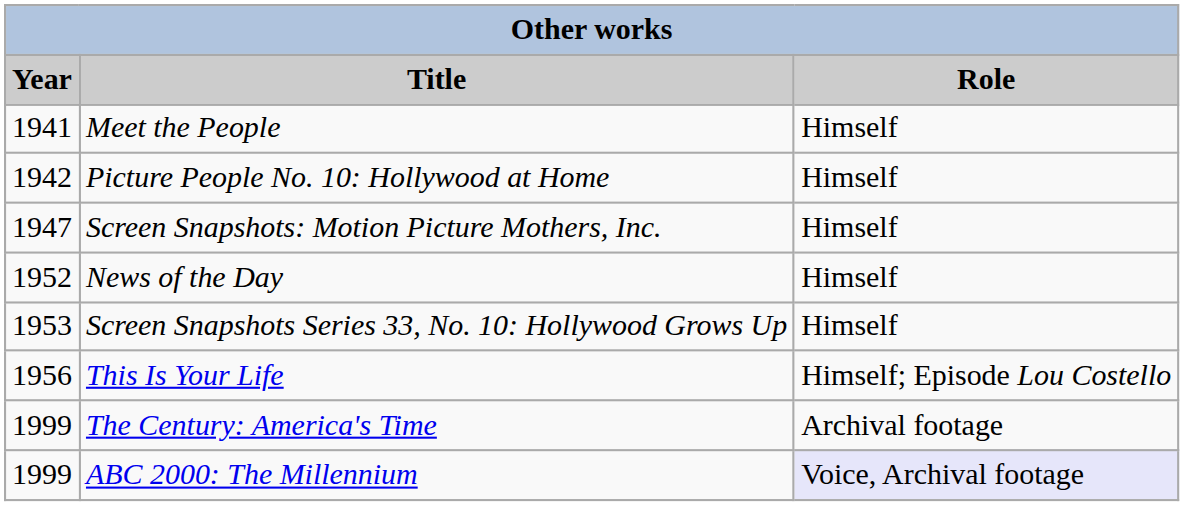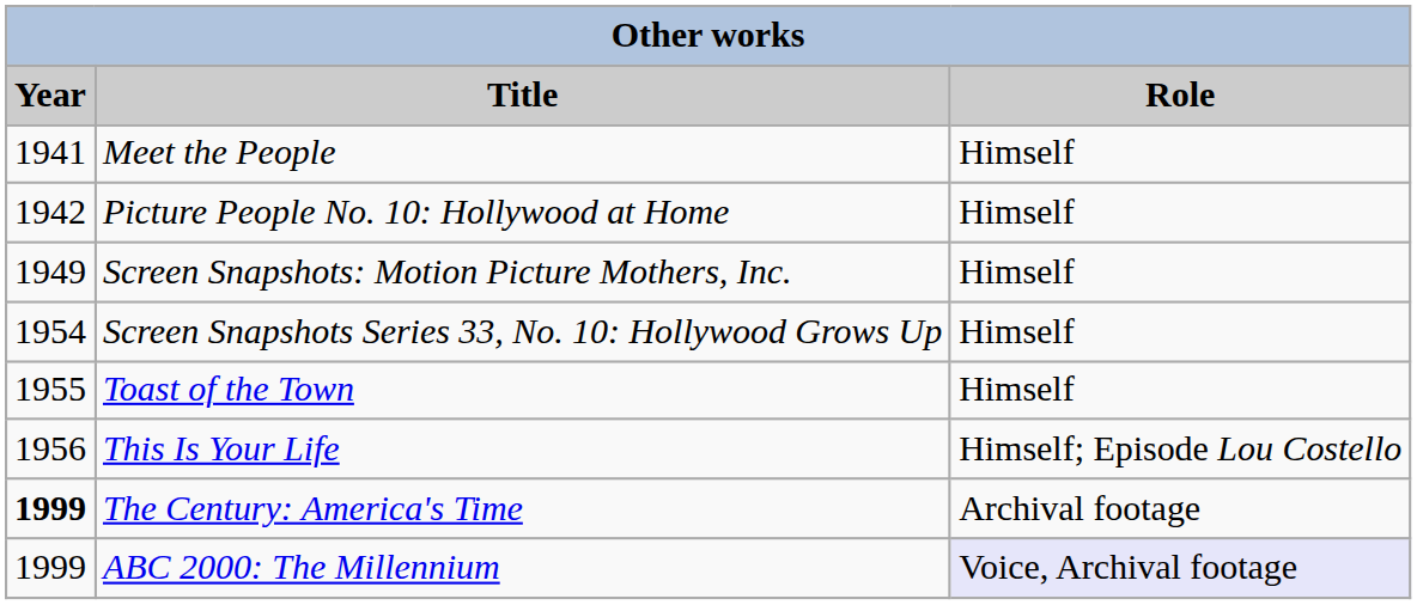Screen Snapshots: Motion Picture Mothers, Inc. | Year: 1947 -> 1949
- row: 1952 | News of the Day | Himself
Screen Snapshots Series 33, No. 10: Hollywood Grows Up | Year: 1953 -> 1954
+ row: 1955 | Toast of the Town | Himself
The Century: America's Time | Year: normal -> bold
